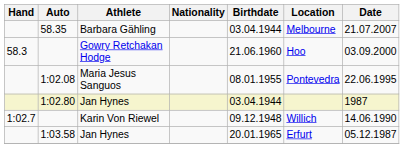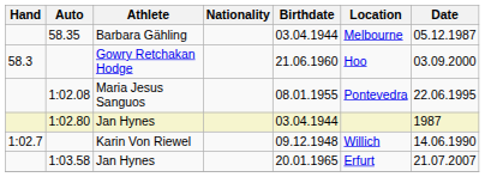58.35 | Date: 21.07.2007 -> 05.12.1987
1:03.58 | Date: 05.12.1987 -> 21.07.2007
